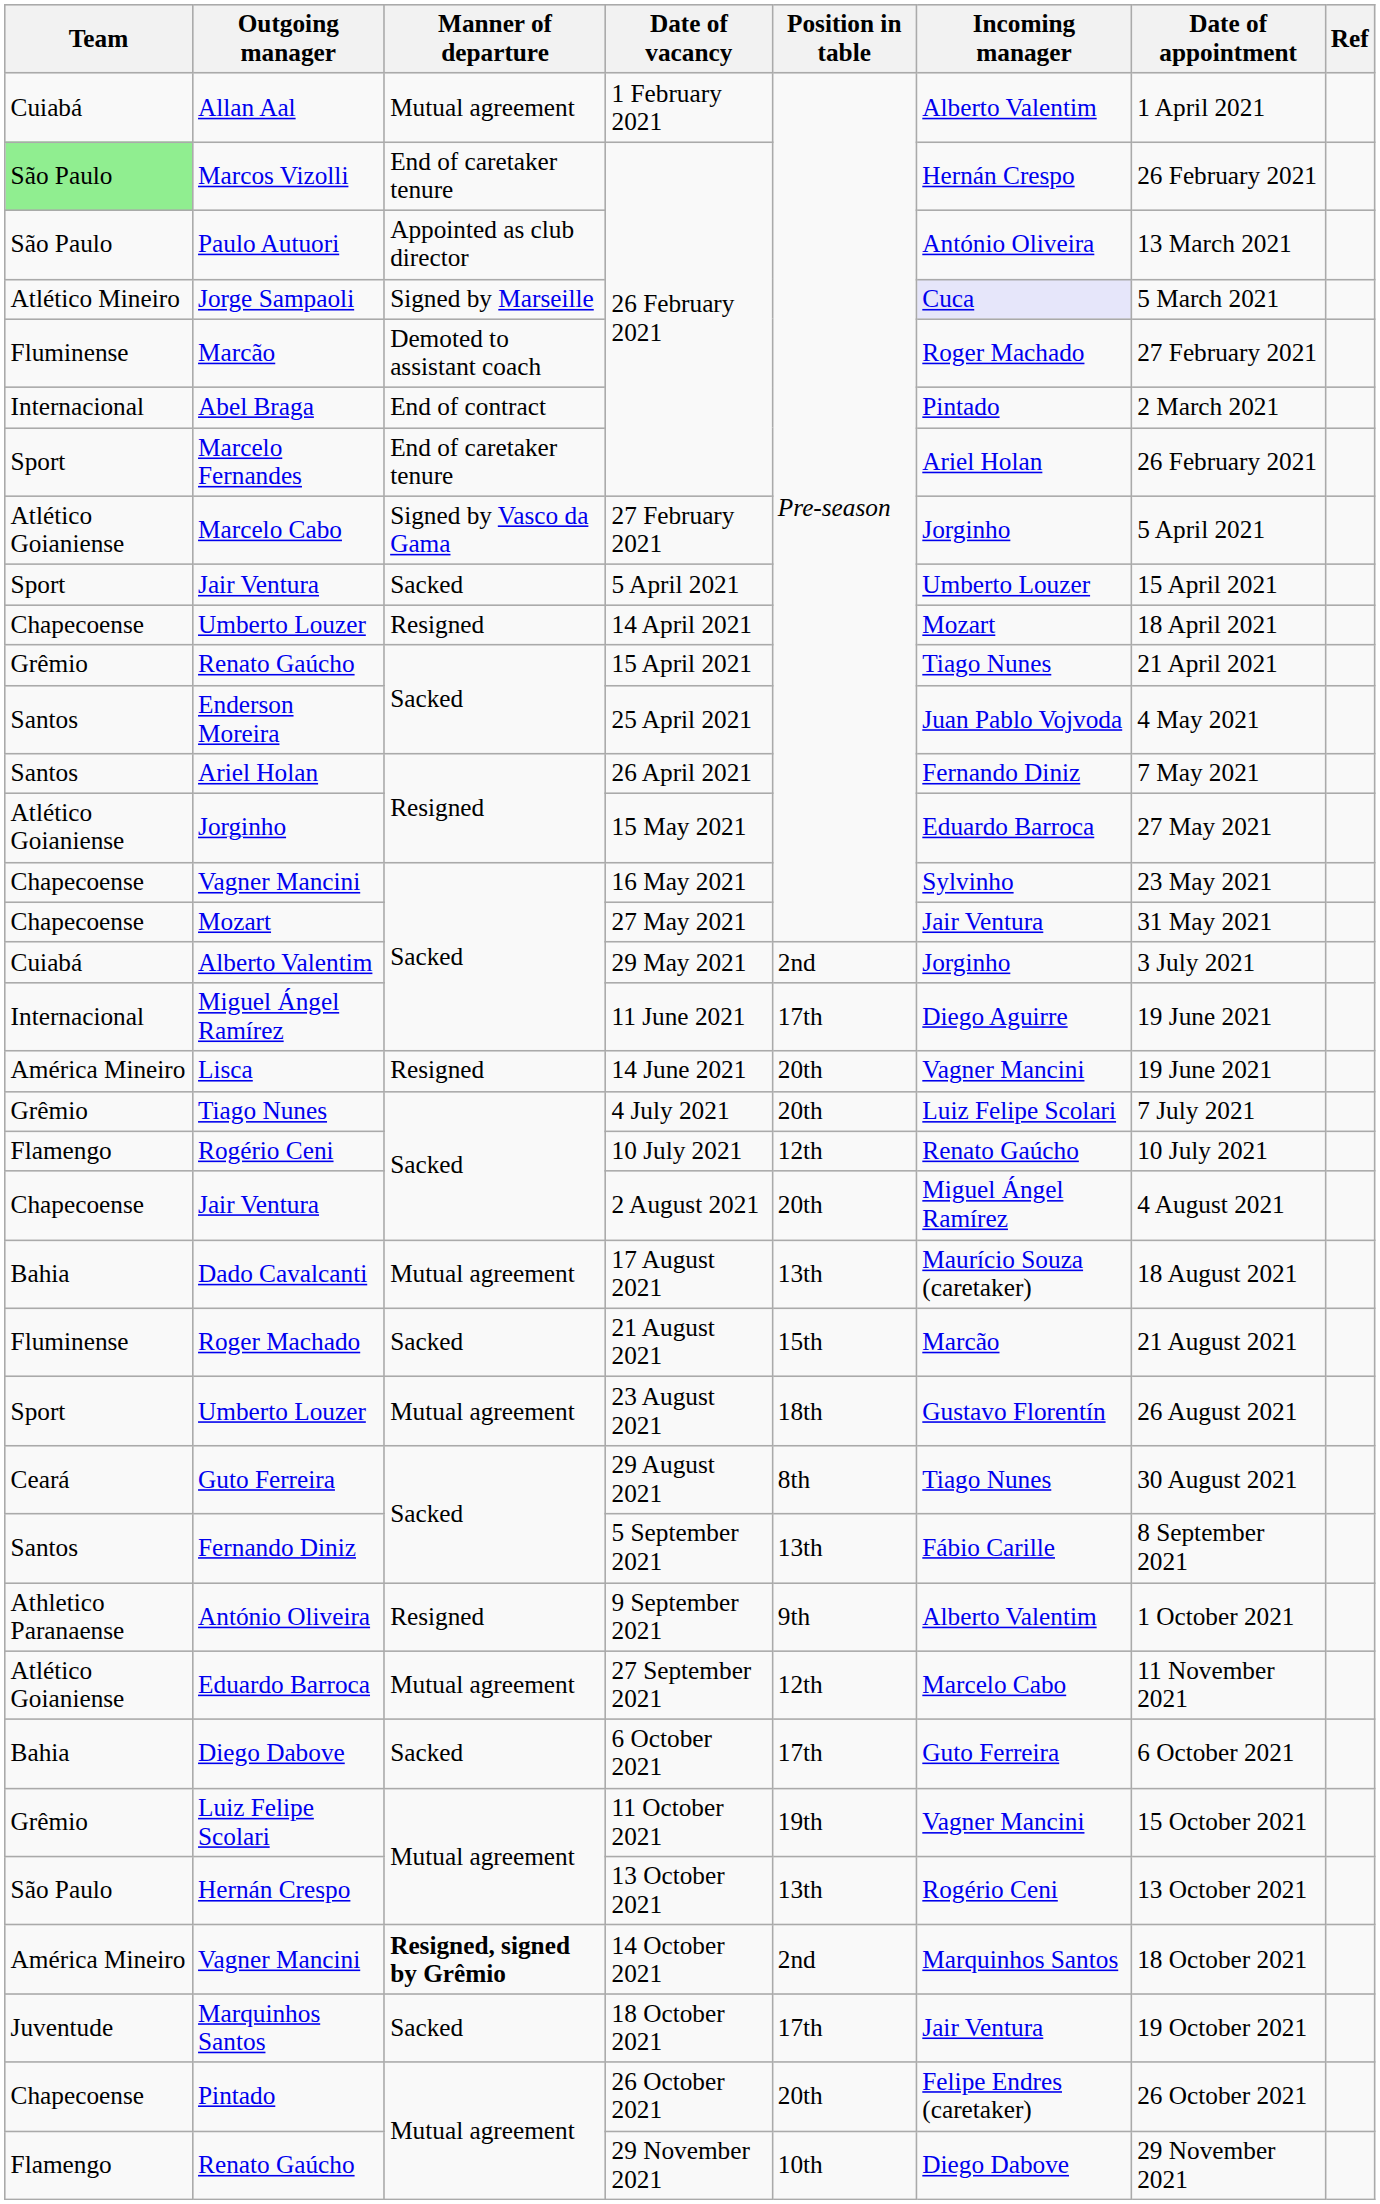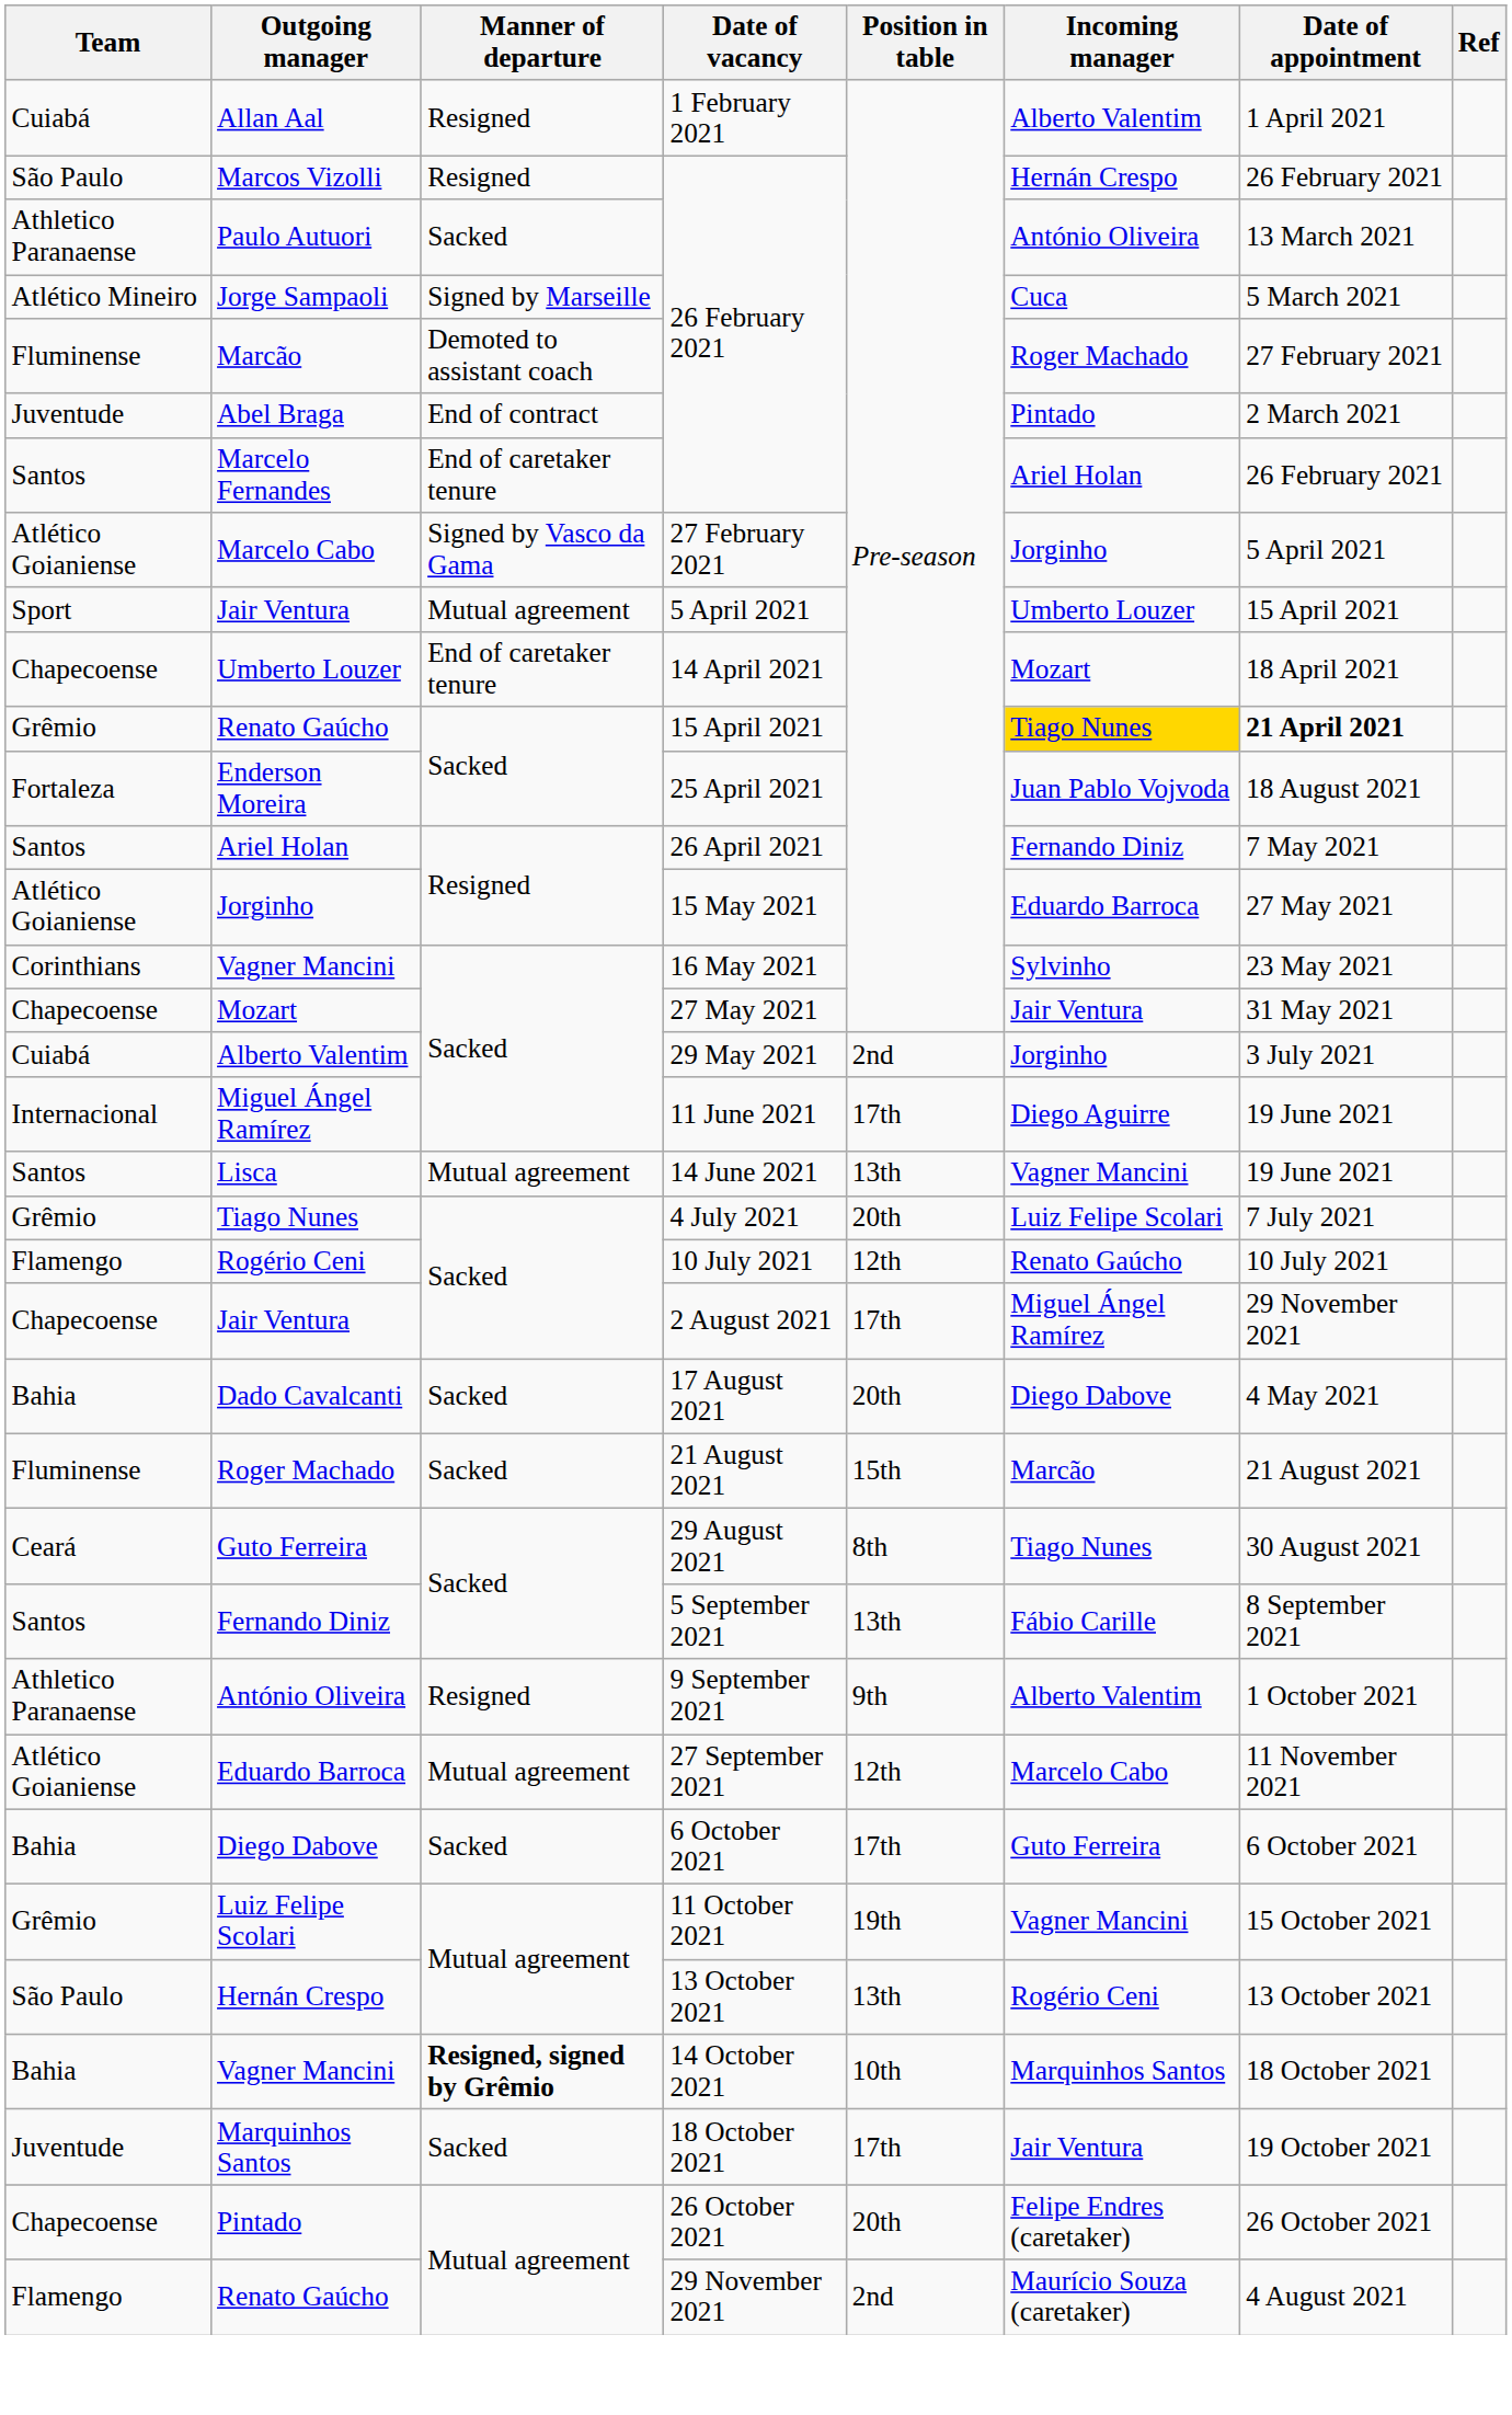Allan Aal | Manner of departure: Mutual agreement -> Resigned
Marcos Vizolli | Team: lightgreen background -> no background
Marcos Vizolli | Manner of departure: End of caretaker tenure -> Resigned
Paulo Autuori | Team: São Paulo -> Athletico Paranaense
Paulo Autuori | Manner of departure: Appointed as club director -> Sacked
Jorge Sampaoli | Incoming manager: lavender background -> no background
Abel Braga | Team: Internacional -> Juventude
Marcelo Fernandes | Team: Sport -> Santos
Jair Ventura / 5 April 2021 | Manner of departure: Sacked -> Mutual agreement
Umberto Louzer / 14 April 2021 | Manner of departure: Resigned -> End of caretaker tenure
Renato Gaúcho / 15 April 2021 | Incoming manager: no background -> gold background
Renato Gaúcho / 15 April 2021 | Date of appointment: normal -> bold
Enderson Moreira | Team: Santos -> Fortaleza
Enderson Moreira | Date of appointment: 4 May 2021 -> 18 August 2021
Vagner Mancini / 16 May 2021 | Team: Chapecoense -> Corinthians
Lisca | Team: América Mineiro -> Santos
Lisca | Manner of departure: Resigned -> Mutual agreement
Lisca | Position in table: 20th -> 13th
Jair Ventura / 2 August 2021 | Position in table: 20th -> 17th
Jair Ventura / 2 August 2021 | Date of appointment: 4 August 2021 -> 29 November 2021
Dado Cavalcanti | Manner of departure: Mutual agreement -> Sacked
Dado Cavalcanti | Position in table: 13th -> 20th
Dado Cavalcanti | Incoming manager: Maurício Souza (caretaker) -> Diego Dabove
Dado Cavalcanti | Date of appointment: 18 August 2021 -> 4 May 2021
- row: Sport | Umberto Louzer | Mutual agreement | 23 August 2021 | 18th | Gustavo Florentín | 26 August 2021
Vagner Mancini / 14 October 2021 | Team: América Mineiro -> Bahia
Vagner Mancini / 14 October 2021 | Position in table: 2nd -> 10th
Renato Gaúcho / 29 November 2021 | Position in table: 10th -> 2nd
Renato Gaúcho / 29 November 2021 | Incoming manager: Diego Dabove -> Maurício Souza (caretaker)
Renato Gaúcho / 29 November 2021 | Date of appointment: 29 November 2021 -> 4 August 2021
